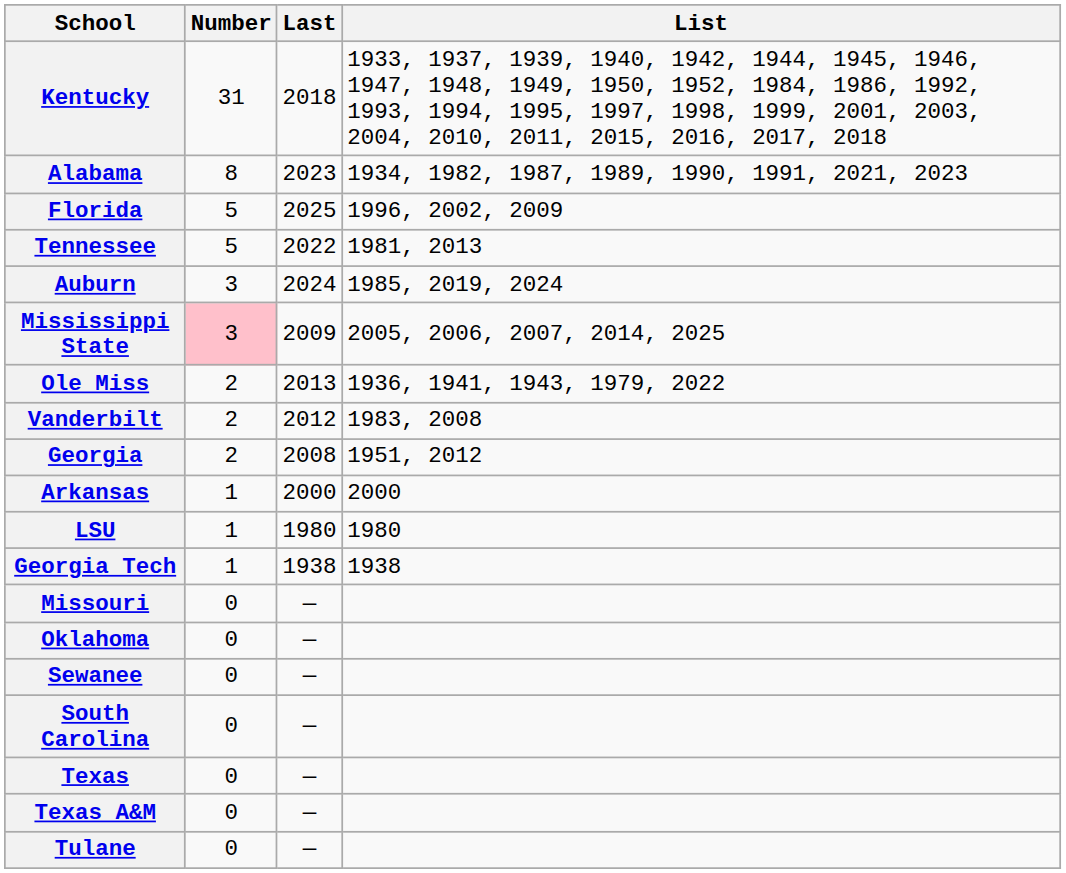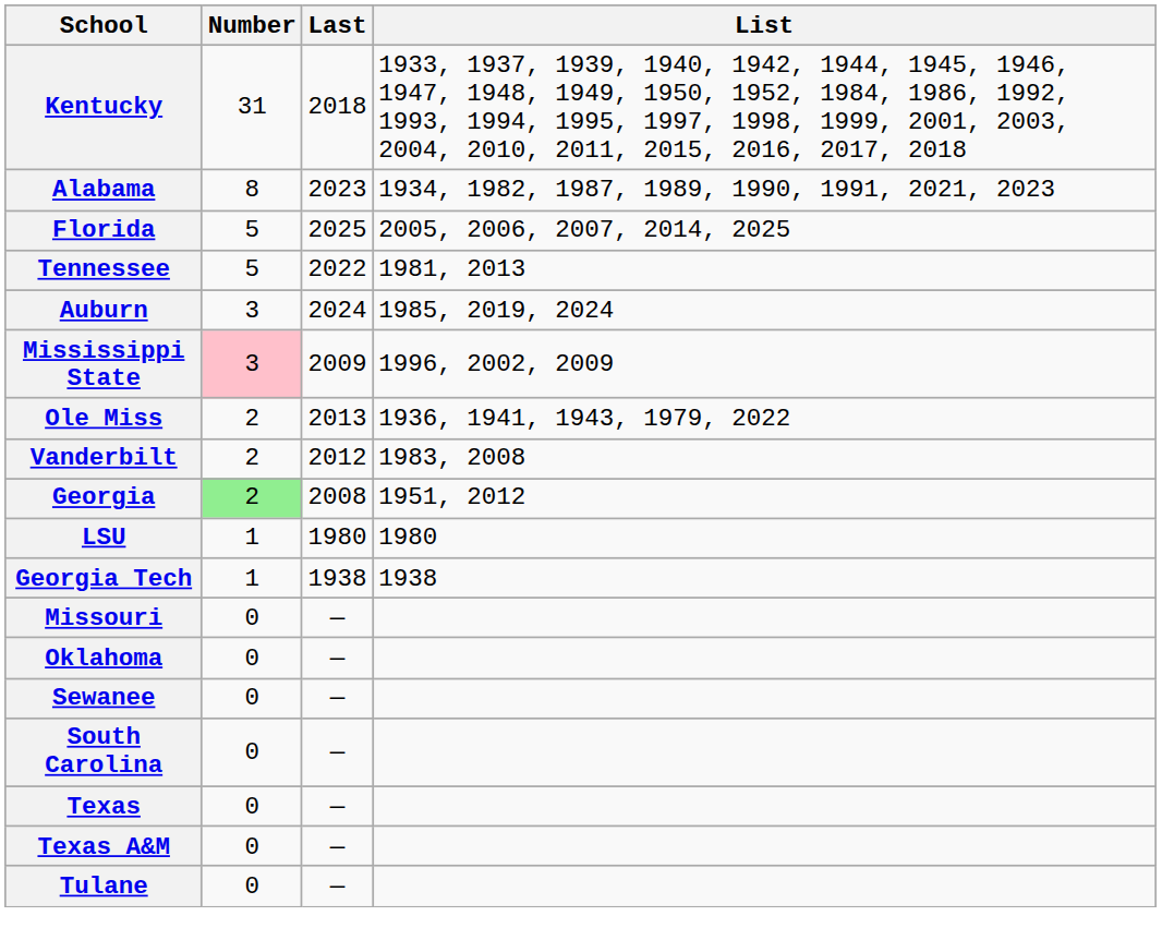Florida | List: 1996, 2002, 2009 -> 2005, 2006, 2007, 2014, 2025
Mississippi State | List: 2005, 2006, 2007, 2014, 2025 -> 1996, 2002, 2009
Georgia | Number: no background -> lightgreen background
- row: Arkansas | 1 | 2000 | 2000
